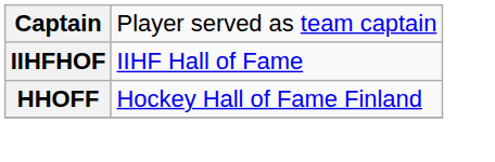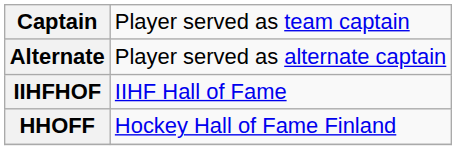+ row: Alternate | Player served as alternate captain
